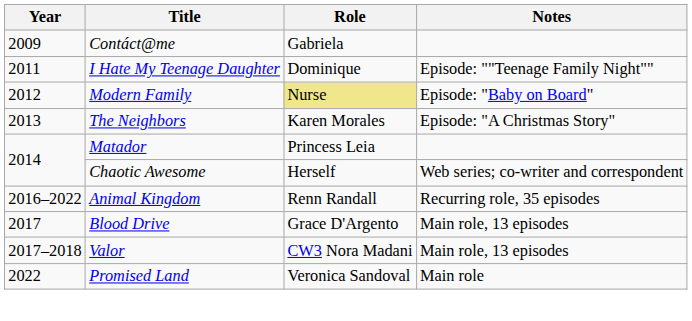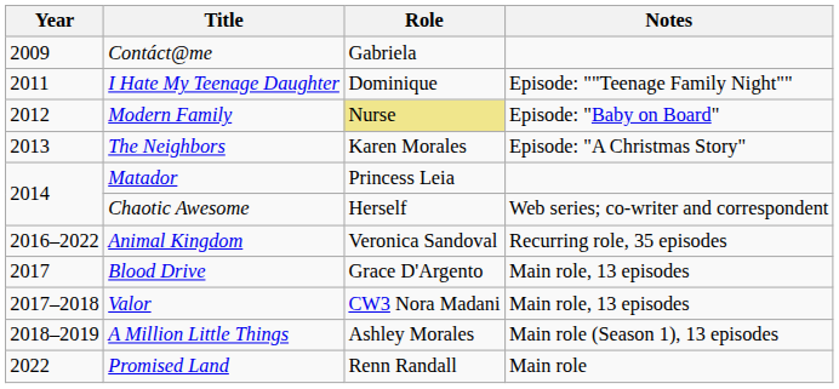Animal Kingdom | Role: Renn Randall -> Veronica Sandoval
+ row: 2018–2019 | A Million Little Things | Ashley Morales | Main role (Season 1), 13 episodes
Promised Land | Role: Veronica Sandoval -> Renn Randall
